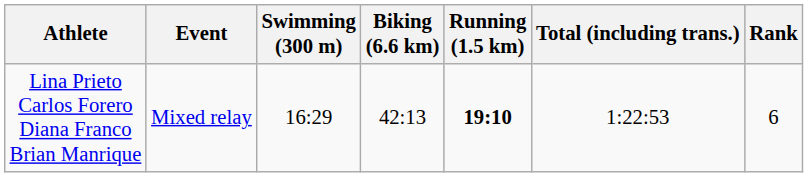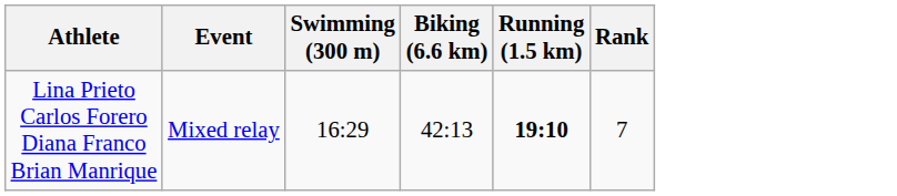- column: Total (including trans.) | 1:22:53
Lina Prieto Carlos Forero Diana Franco Brian Manrique | Rank: 6 -> 7
